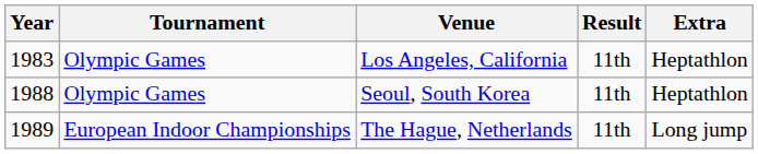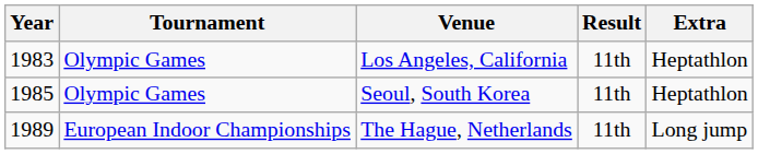Seoul, South Korea | Year: 1988 -> 1985
